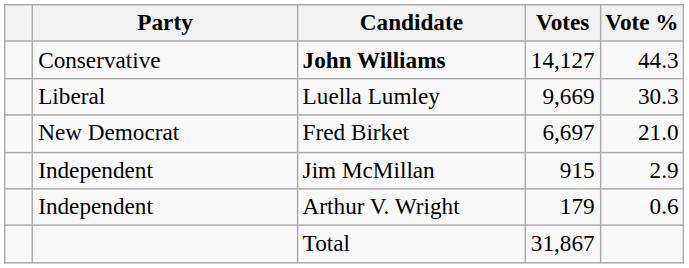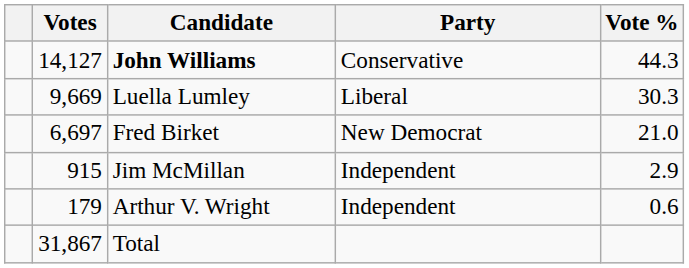columns swapped: Party <-> Votes
